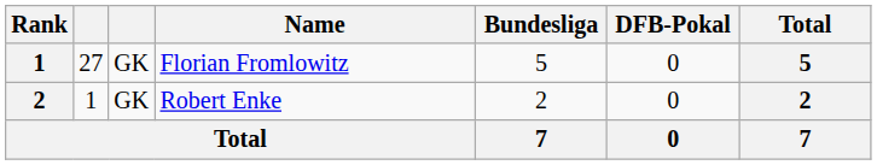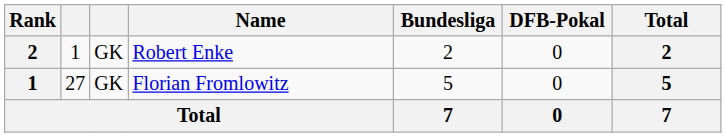rows swapped: Florian Fromlowitz <-> Robert Enke
